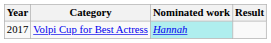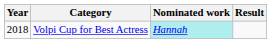Volpi Cup for Best Actress | Year: 2017 -> 2018
